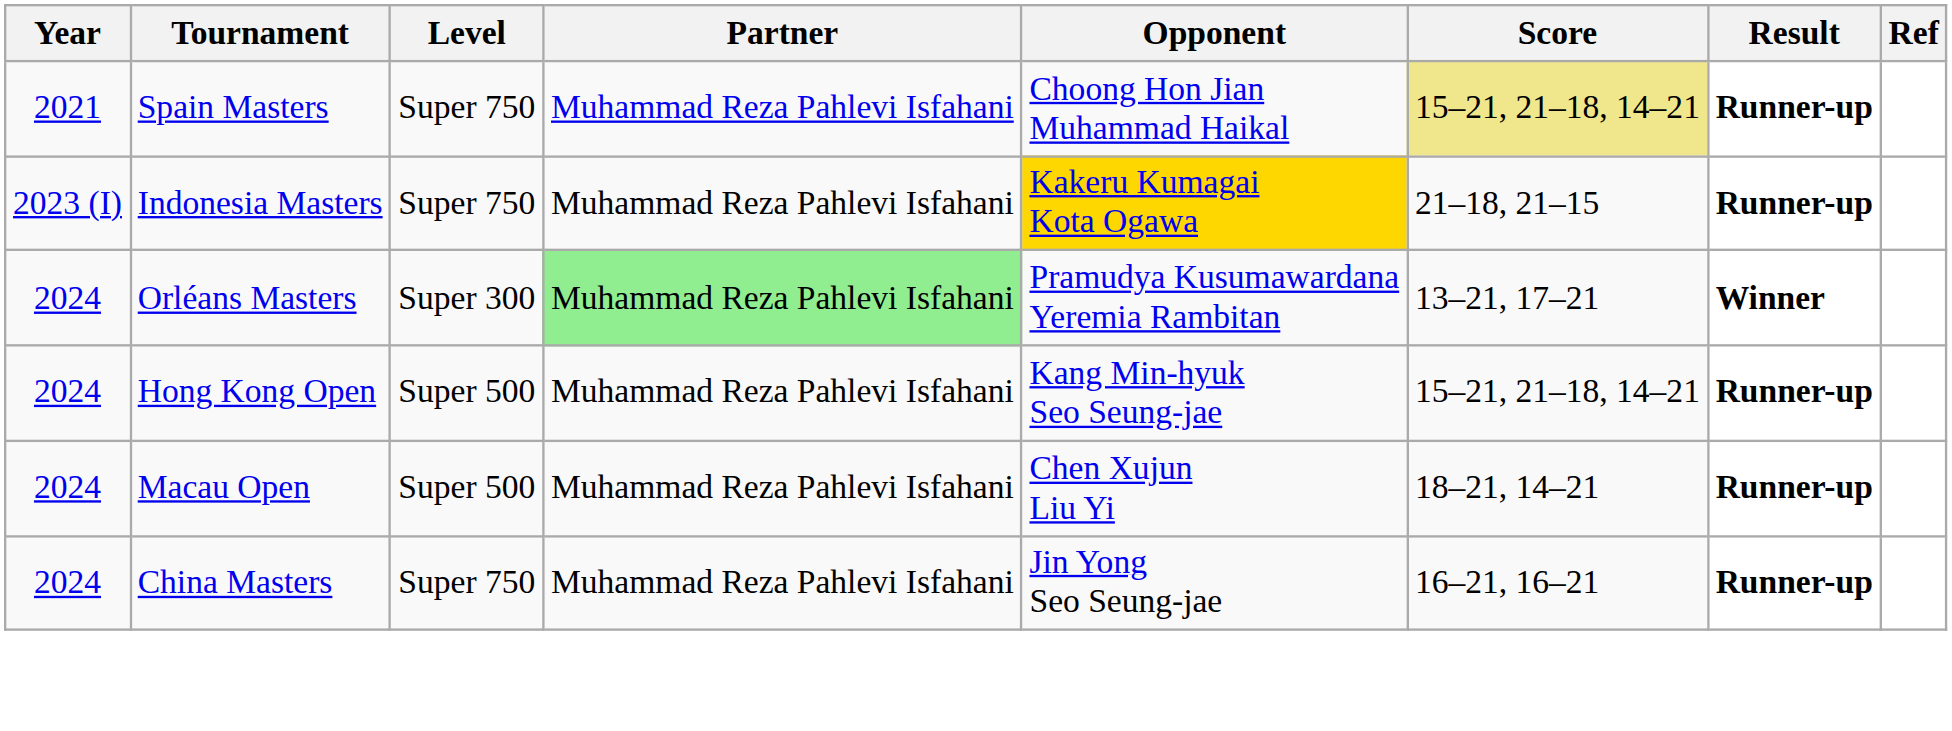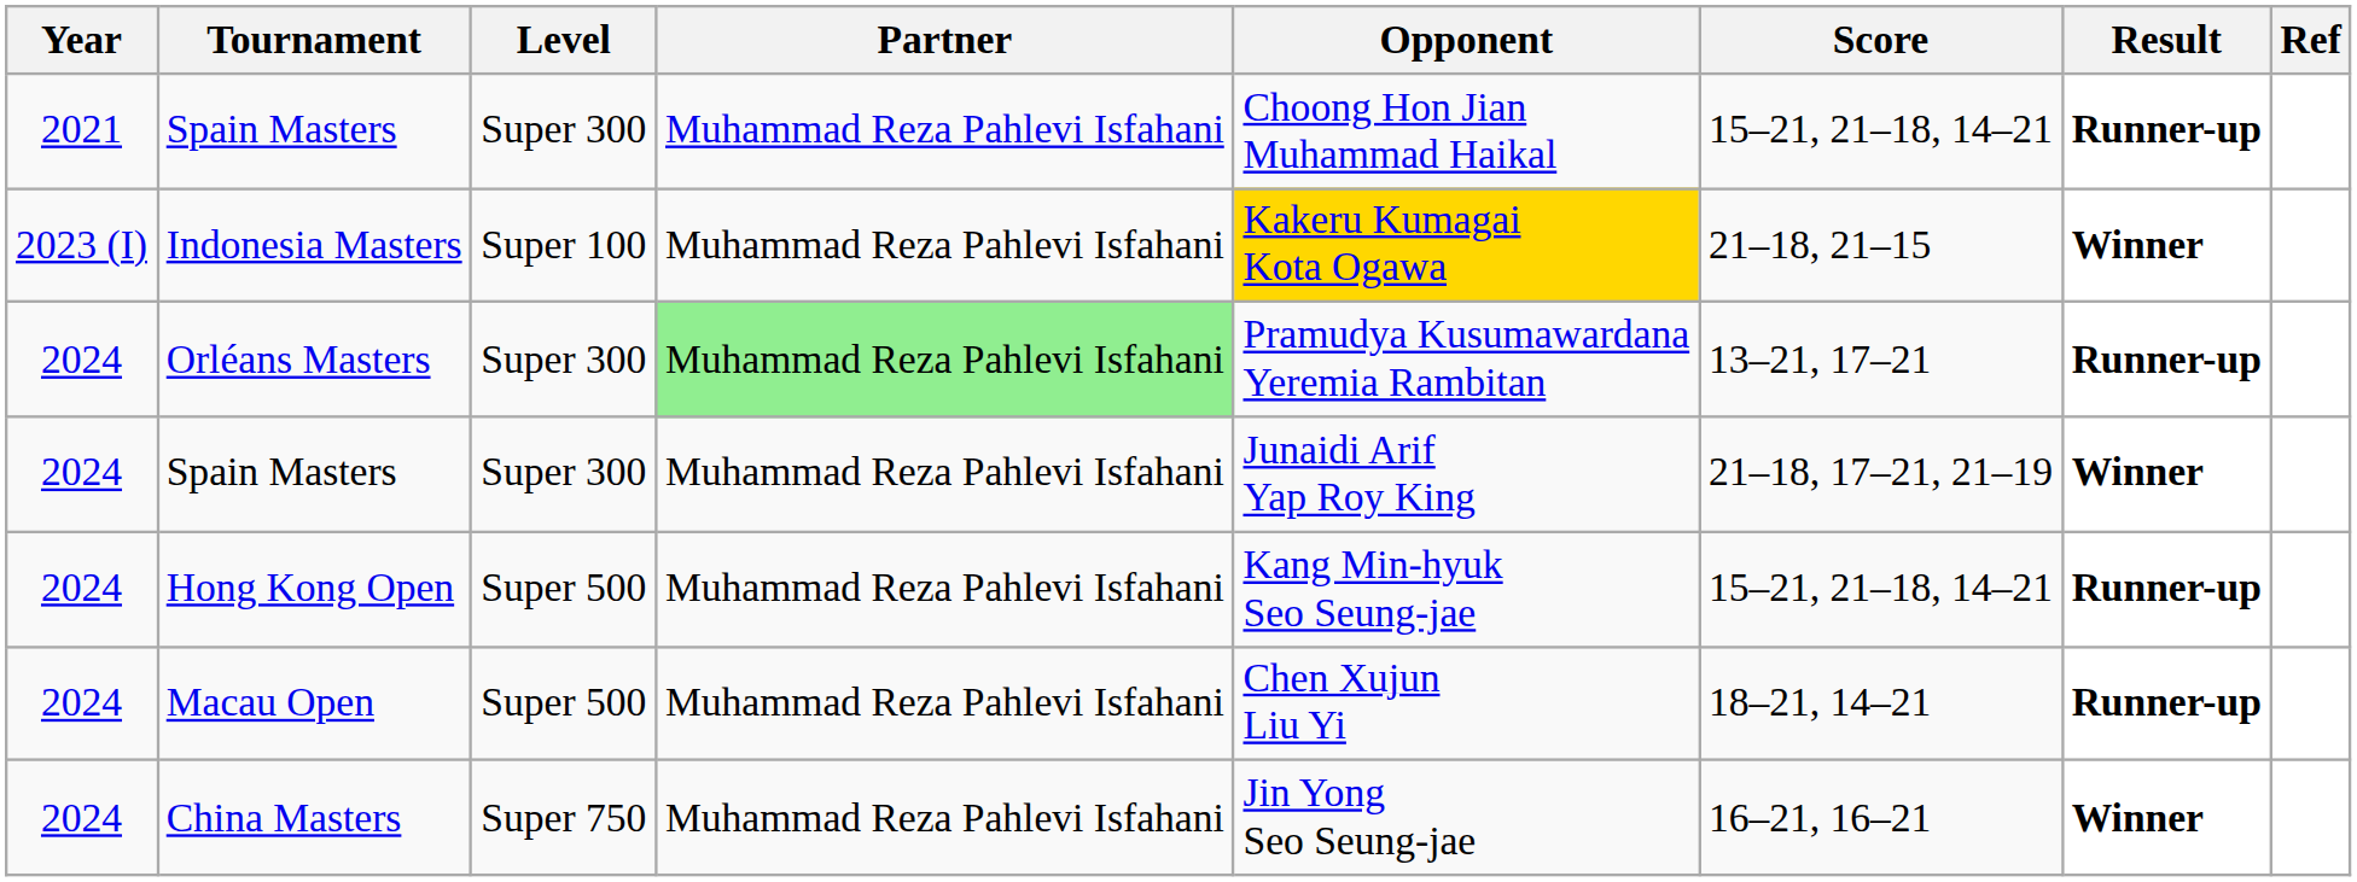2021 / Spain Masters | Level: Super 750 -> Super 300
2021 / Spain Masters | Score: khaki background -> no background
Indonesia Masters | Level: Super 750 -> Super 100
Indonesia Masters | Result: Runner-up -> Winner
Orléans Masters | Result: Winner -> Runner-up
+ row: 2024 | Spain Masters | Super 300 | Muhammad Reza Pahlevi Isfahani | Junaidi Arif Yap Roy King | 21–18, 17–21, 21–19 | Winner
China Masters | Result: Runner-up -> Winner
